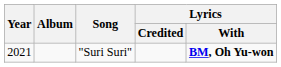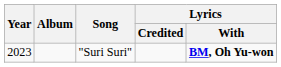"Suri Suri" | Year: 2021 -> 2023
